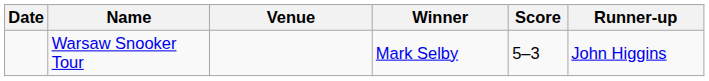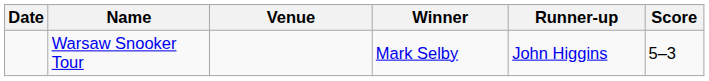columns swapped: Runner-up <-> Score
